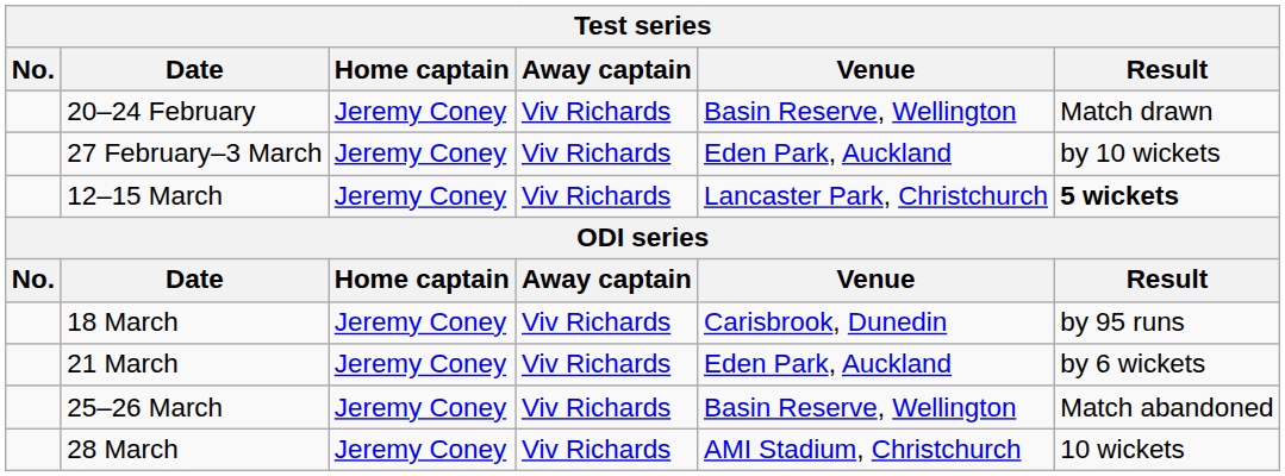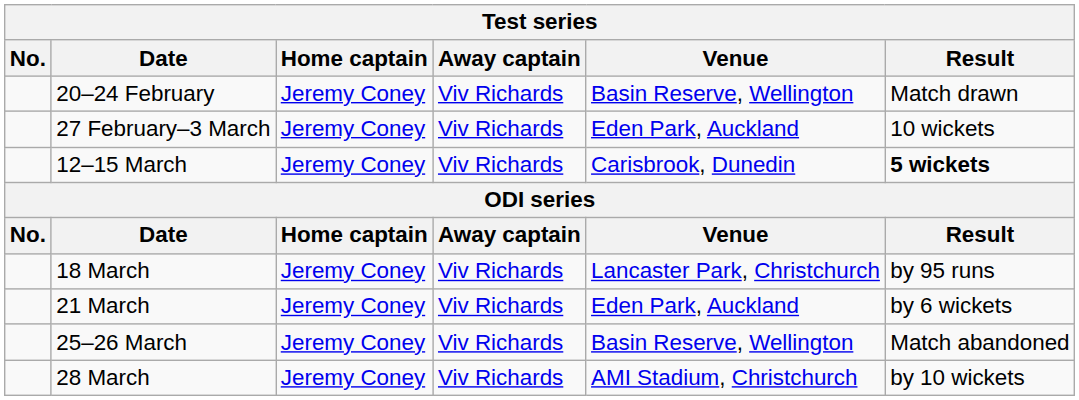27 February–3 March | Result: by 10 wickets -> 10 wickets
12–15 March | Venue: Lancaster Park, Christchurch -> Carisbrook, Dunedin
18 March | Venue: Carisbrook, Dunedin -> Lancaster Park, Christchurch
28 March | Result: 10 wickets -> by 10 wickets
